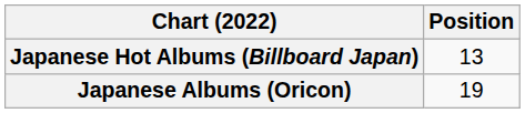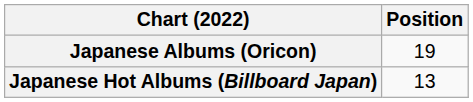rows swapped: Japanese Albums (Oricon) <-> Japanese Hot Albums (Billboard Japan)
